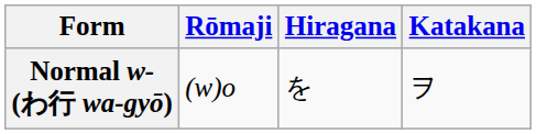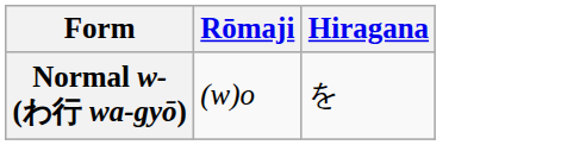- column: Katakana | ヲ
